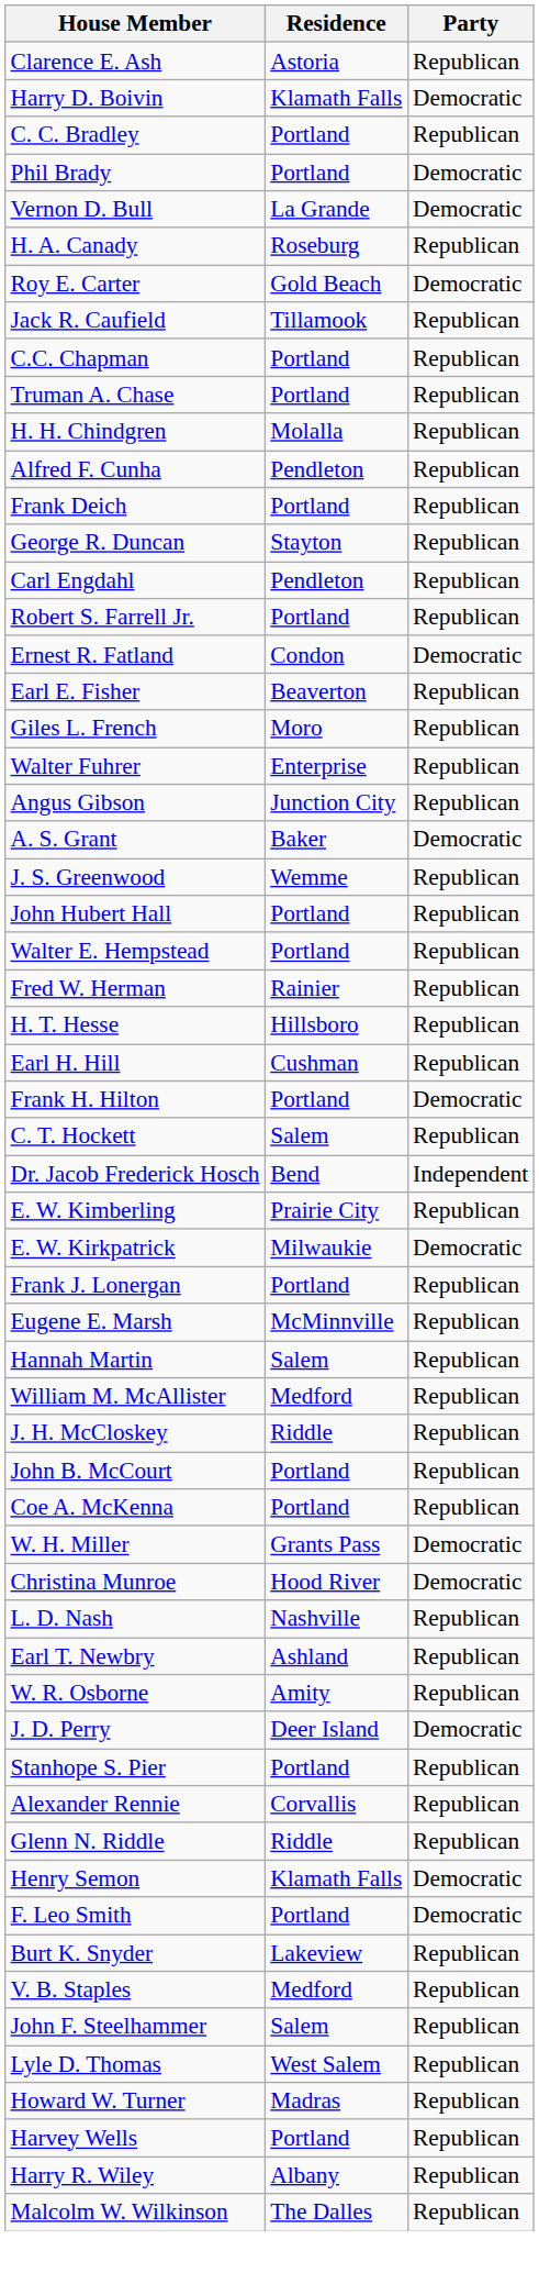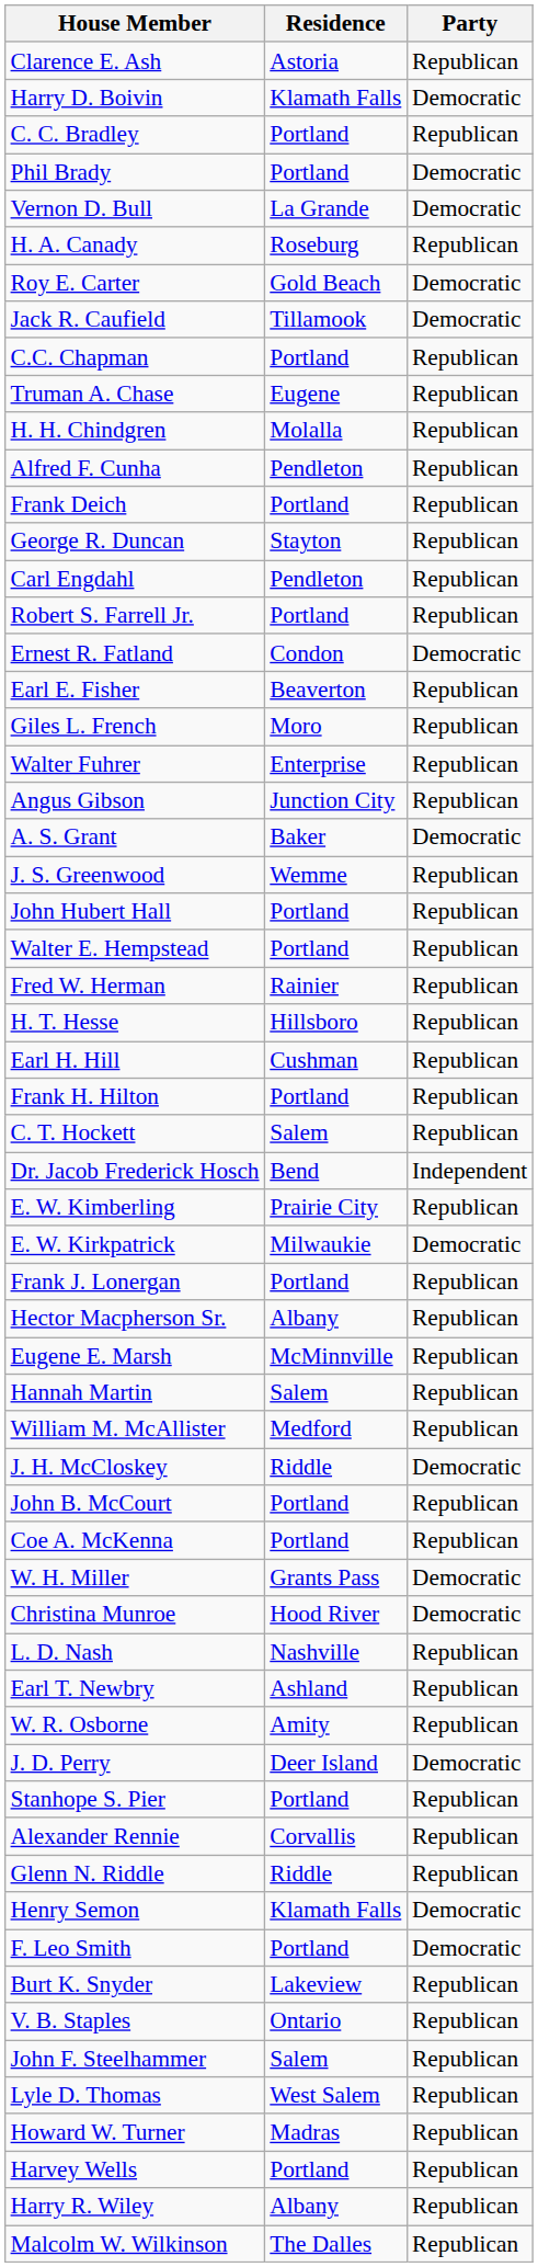Jack R. Caufield | Party: Republican -> Democratic
Truman A. Chase | Residence: Portland -> Eugene
Frank H. Hilton | Party: Democratic -> Republican
+ row: Hector Macpherson Sr. | Albany | Republican
J. H. McCloskey | Party: Republican -> Democratic
V. B. Staples | Residence: Medford -> Ontario
